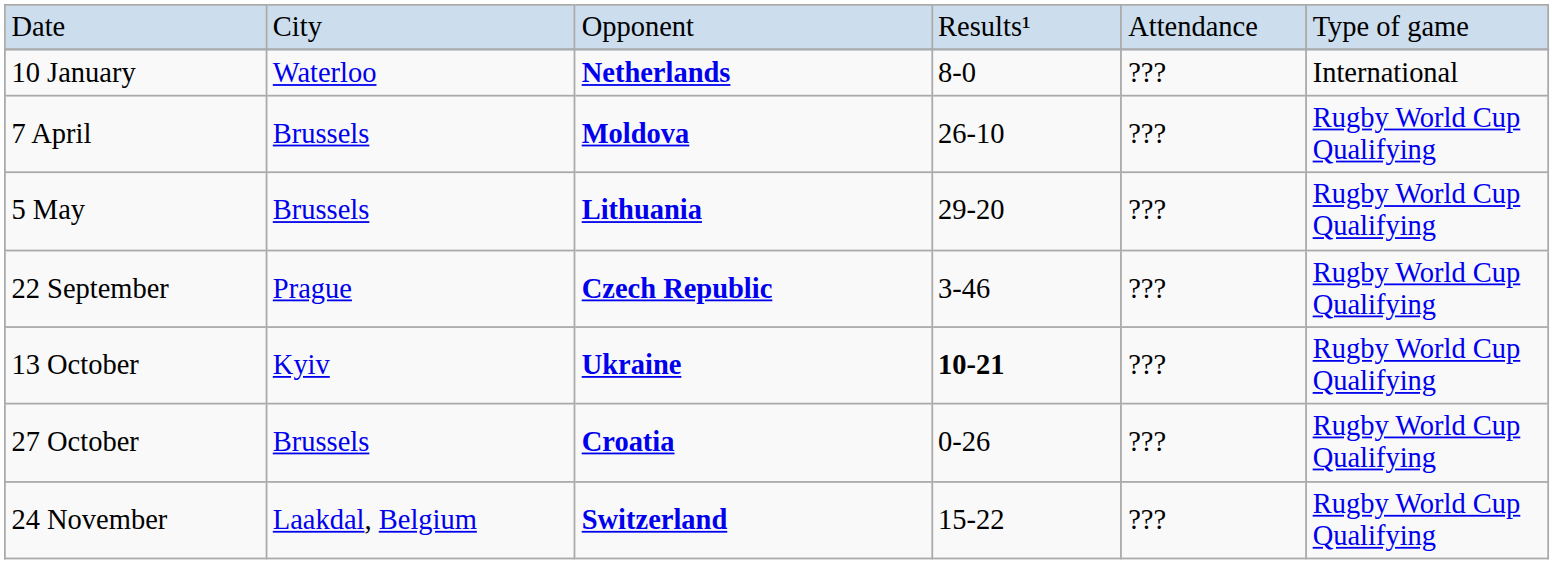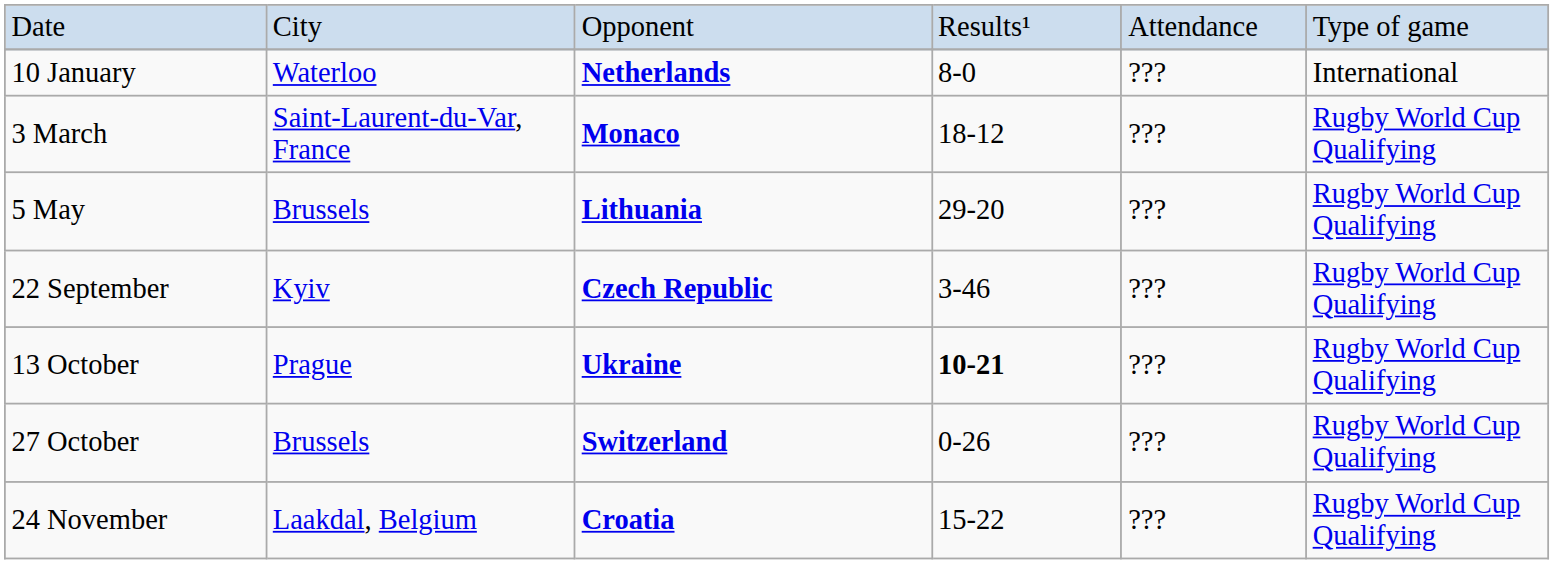+ row: 3 March | Saint-Laurent-du-Var, France | Monaco | 18-12 | ??? | Rugby World Cup Qualifying
- row: 7 April | Brussels | Moldova | 26-10 | ??? | Rugby World Cup Qualifying
22 September | column 2: Prague -> Kyiv
13 October | column 2: Kyiv -> Prague
27 October | column 3: Croatia -> Switzerland
24 November | column 3: Switzerland -> Croatia
